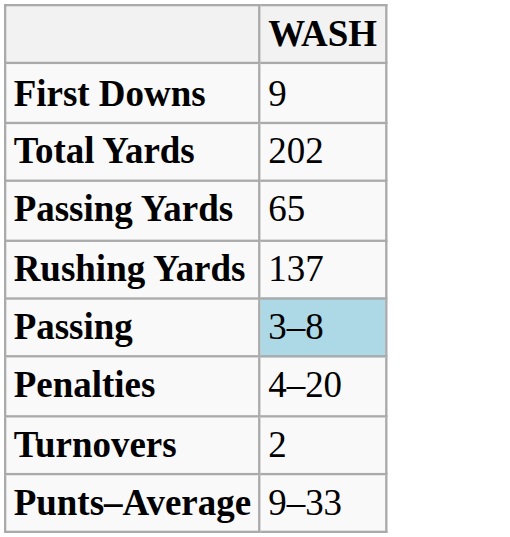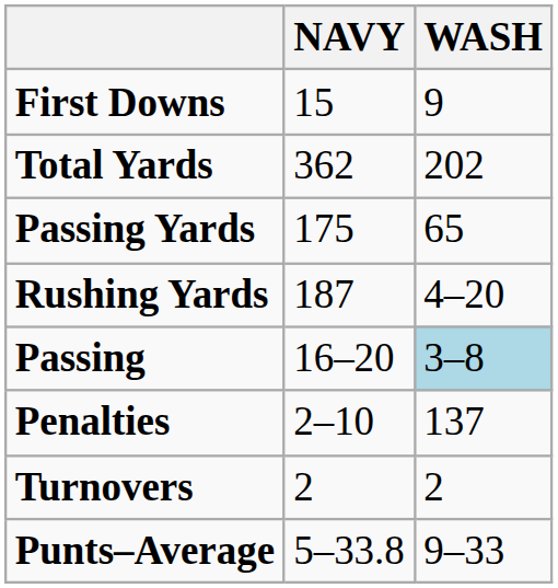+ column: NAVY | 15 | 362 | 175 | 187 | 16–20 | 2–10 | 2 | 5–33.8
Rushing Yards | WASH: 137 -> 4–20
Penalties | WASH: 4–20 -> 137
